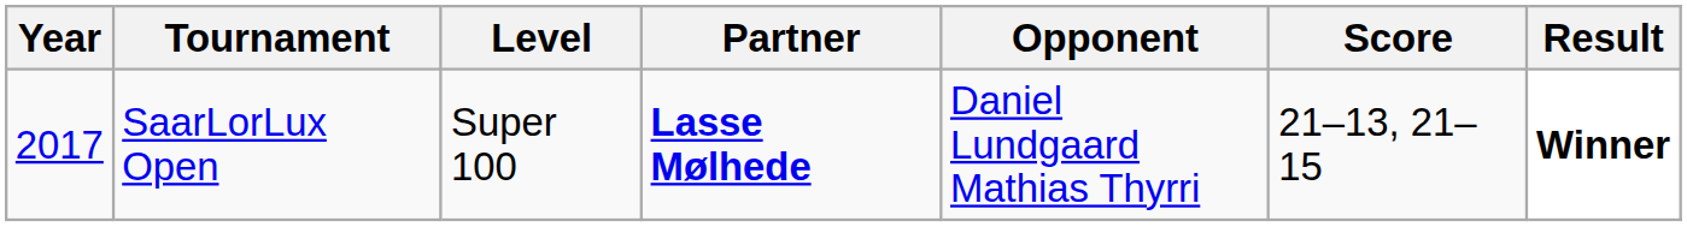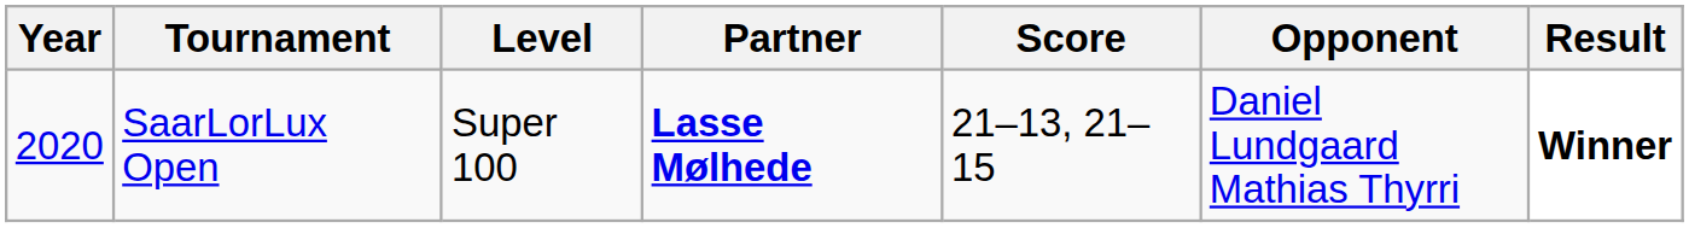columns swapped: Opponent <-> Score
SaarLorLux Open | Year: 2017 -> 2020
